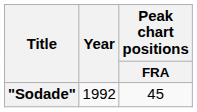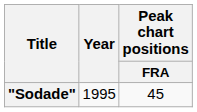"Sodade" | Year: 1992 -> 1995
